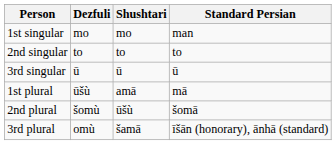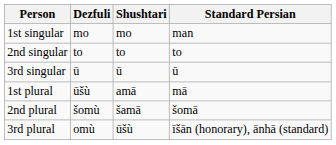2nd plural | Shushtari: ūšù -> šamā
3rd plural | Shushtari: šamā -> ūšù
